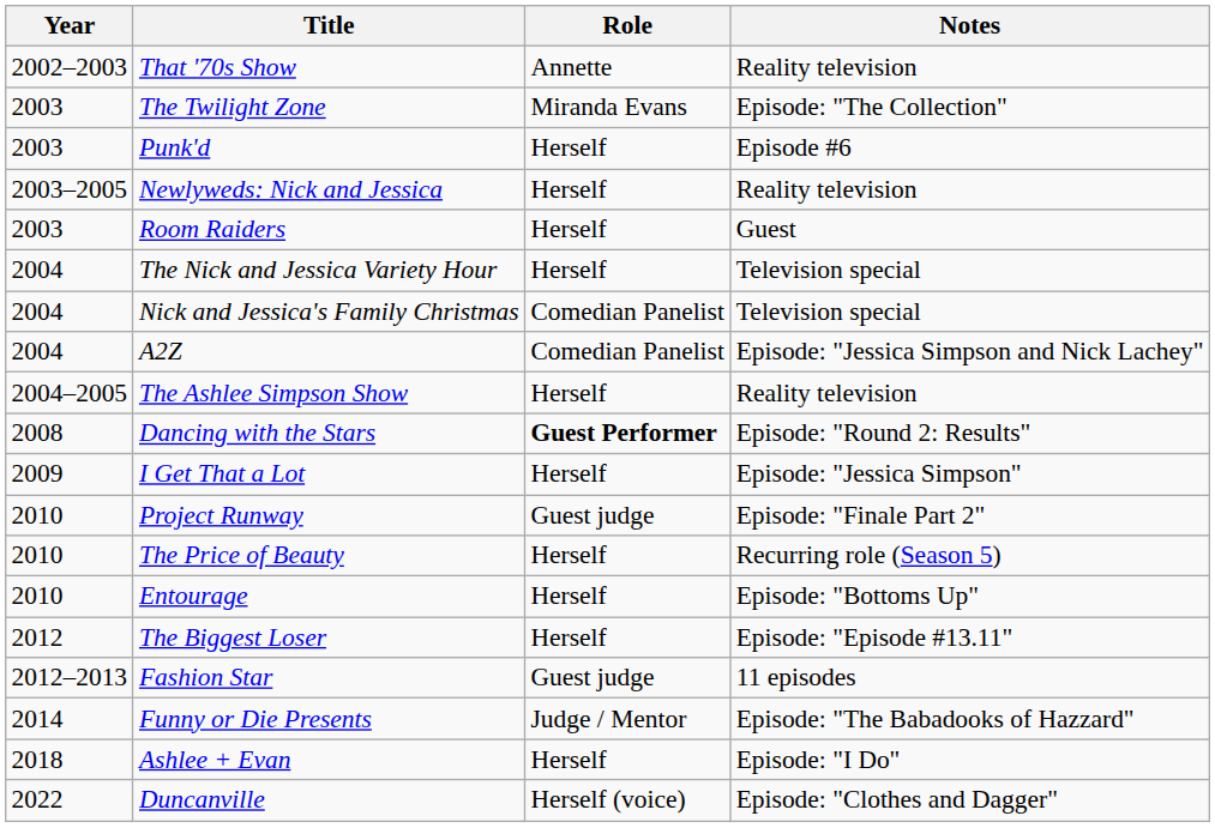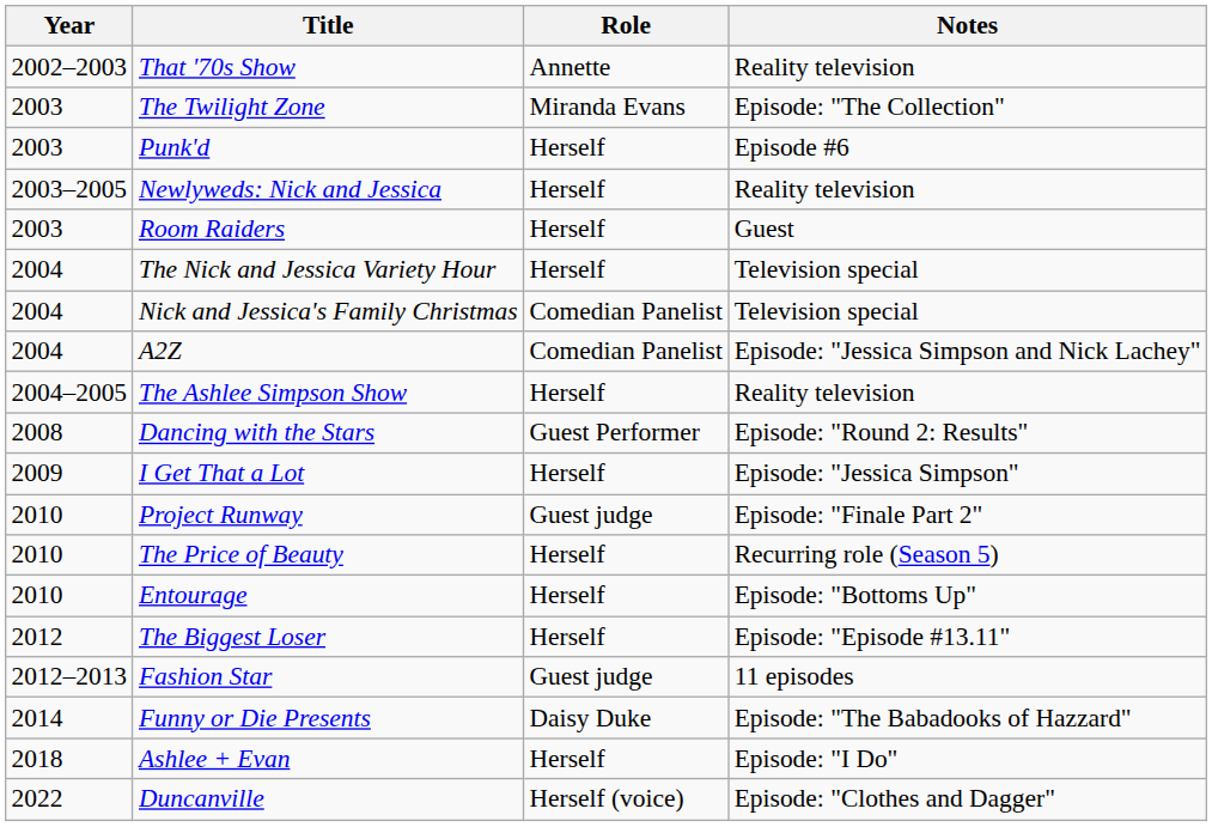Dancing with the Stars | Role: bold -> normal
Funny or Die Presents | Role: Judge / Mentor -> Daisy Duke
